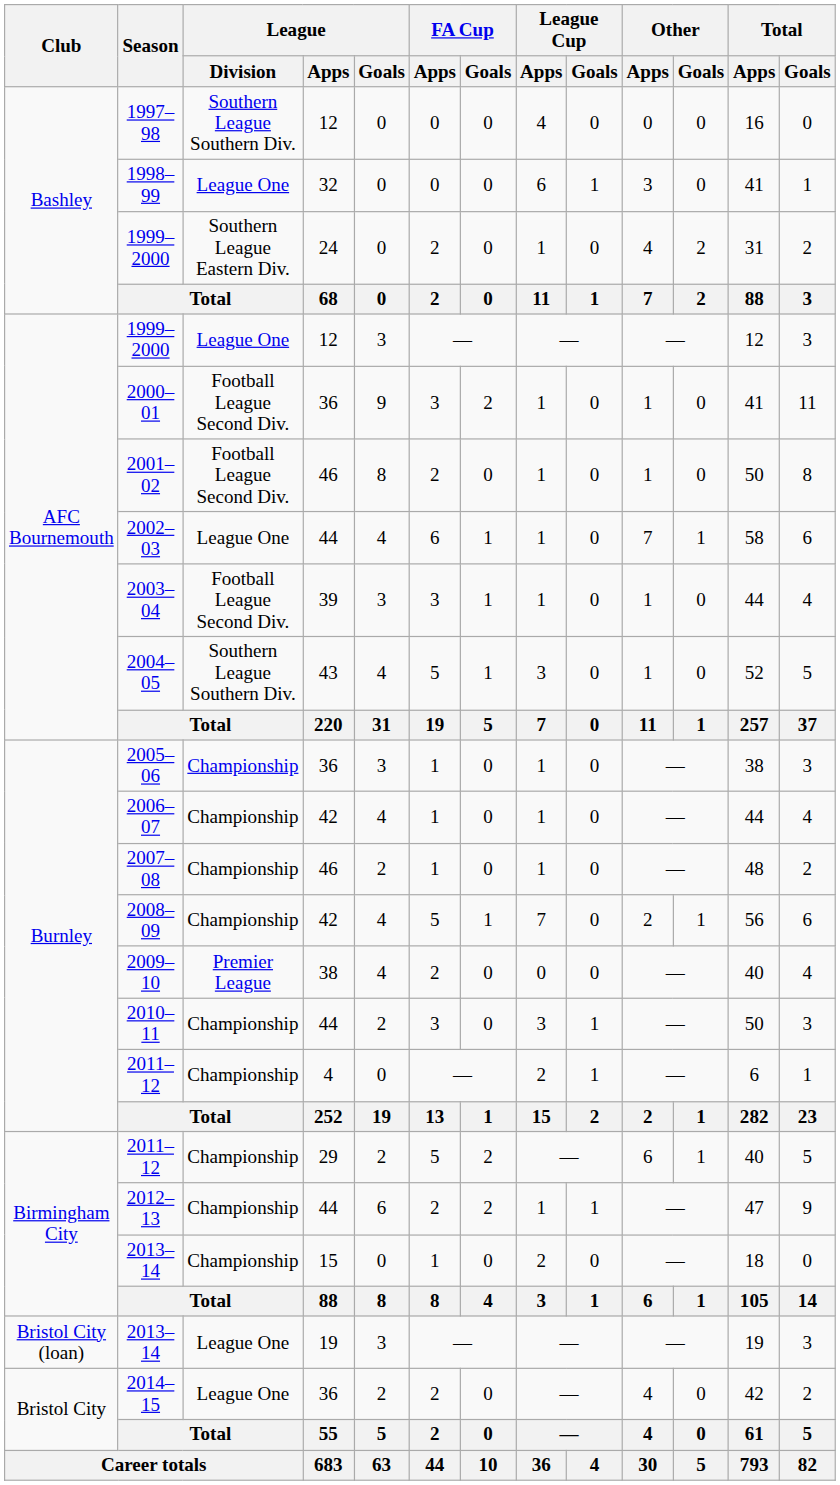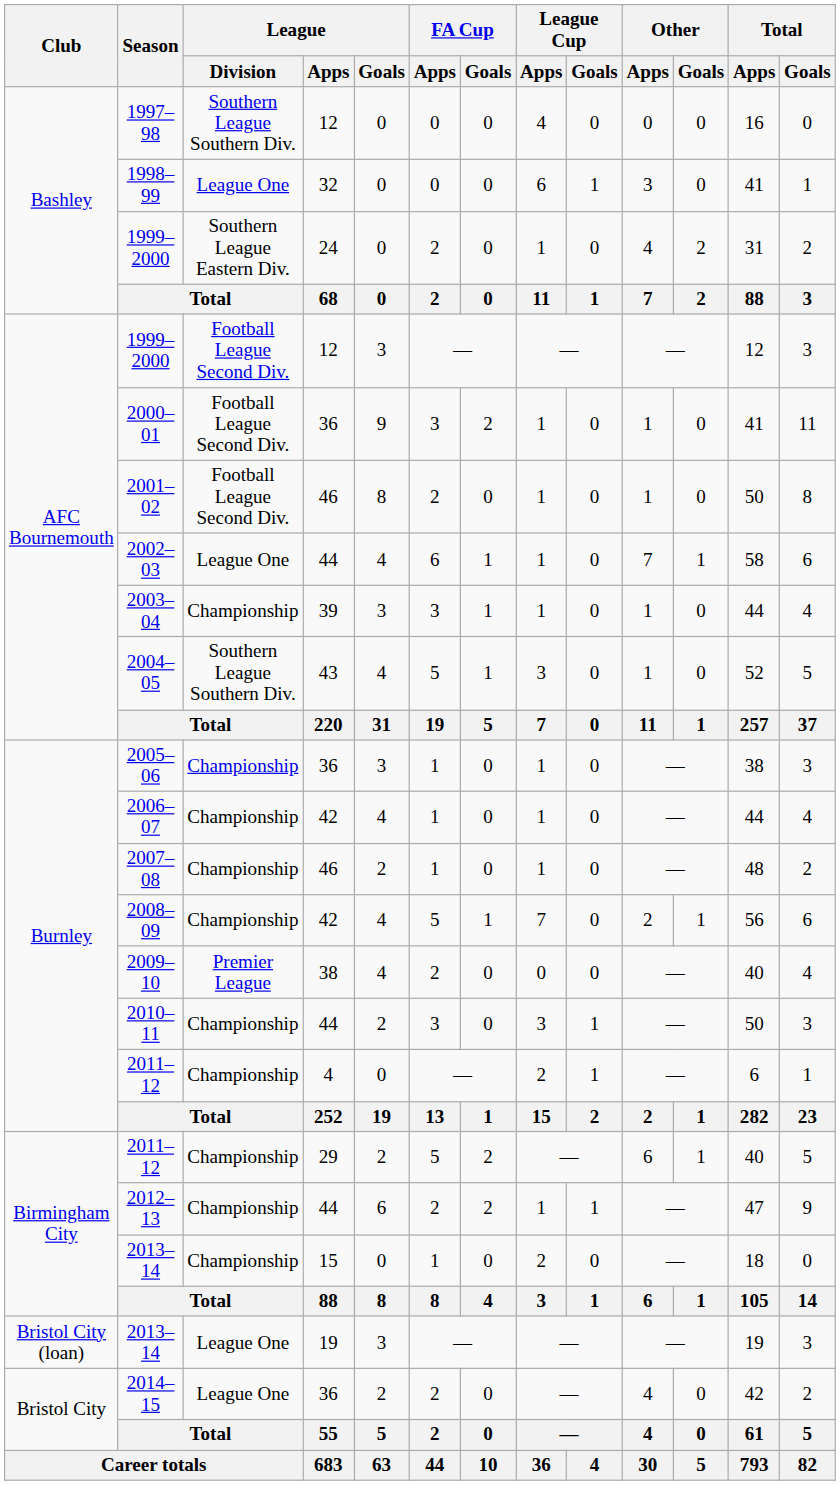1999–2000 / 12 | League / Division: League One -> Football League Second Div.
2003–04 | League / Division: Football League Second Div. -> Championship
